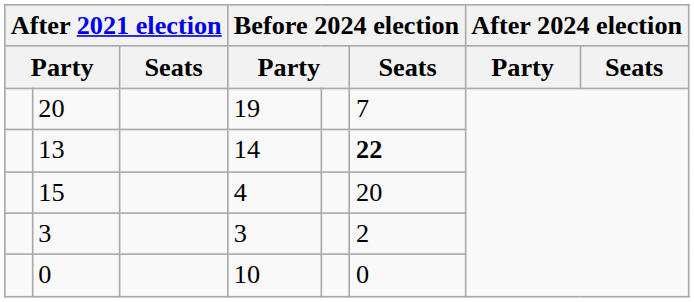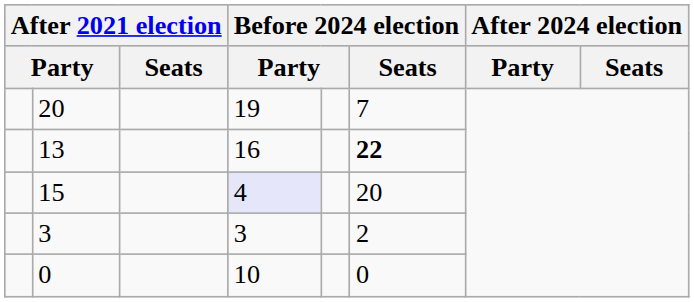13 | column 4: 14 -> 16
15 | column 4: no background -> lavender background
